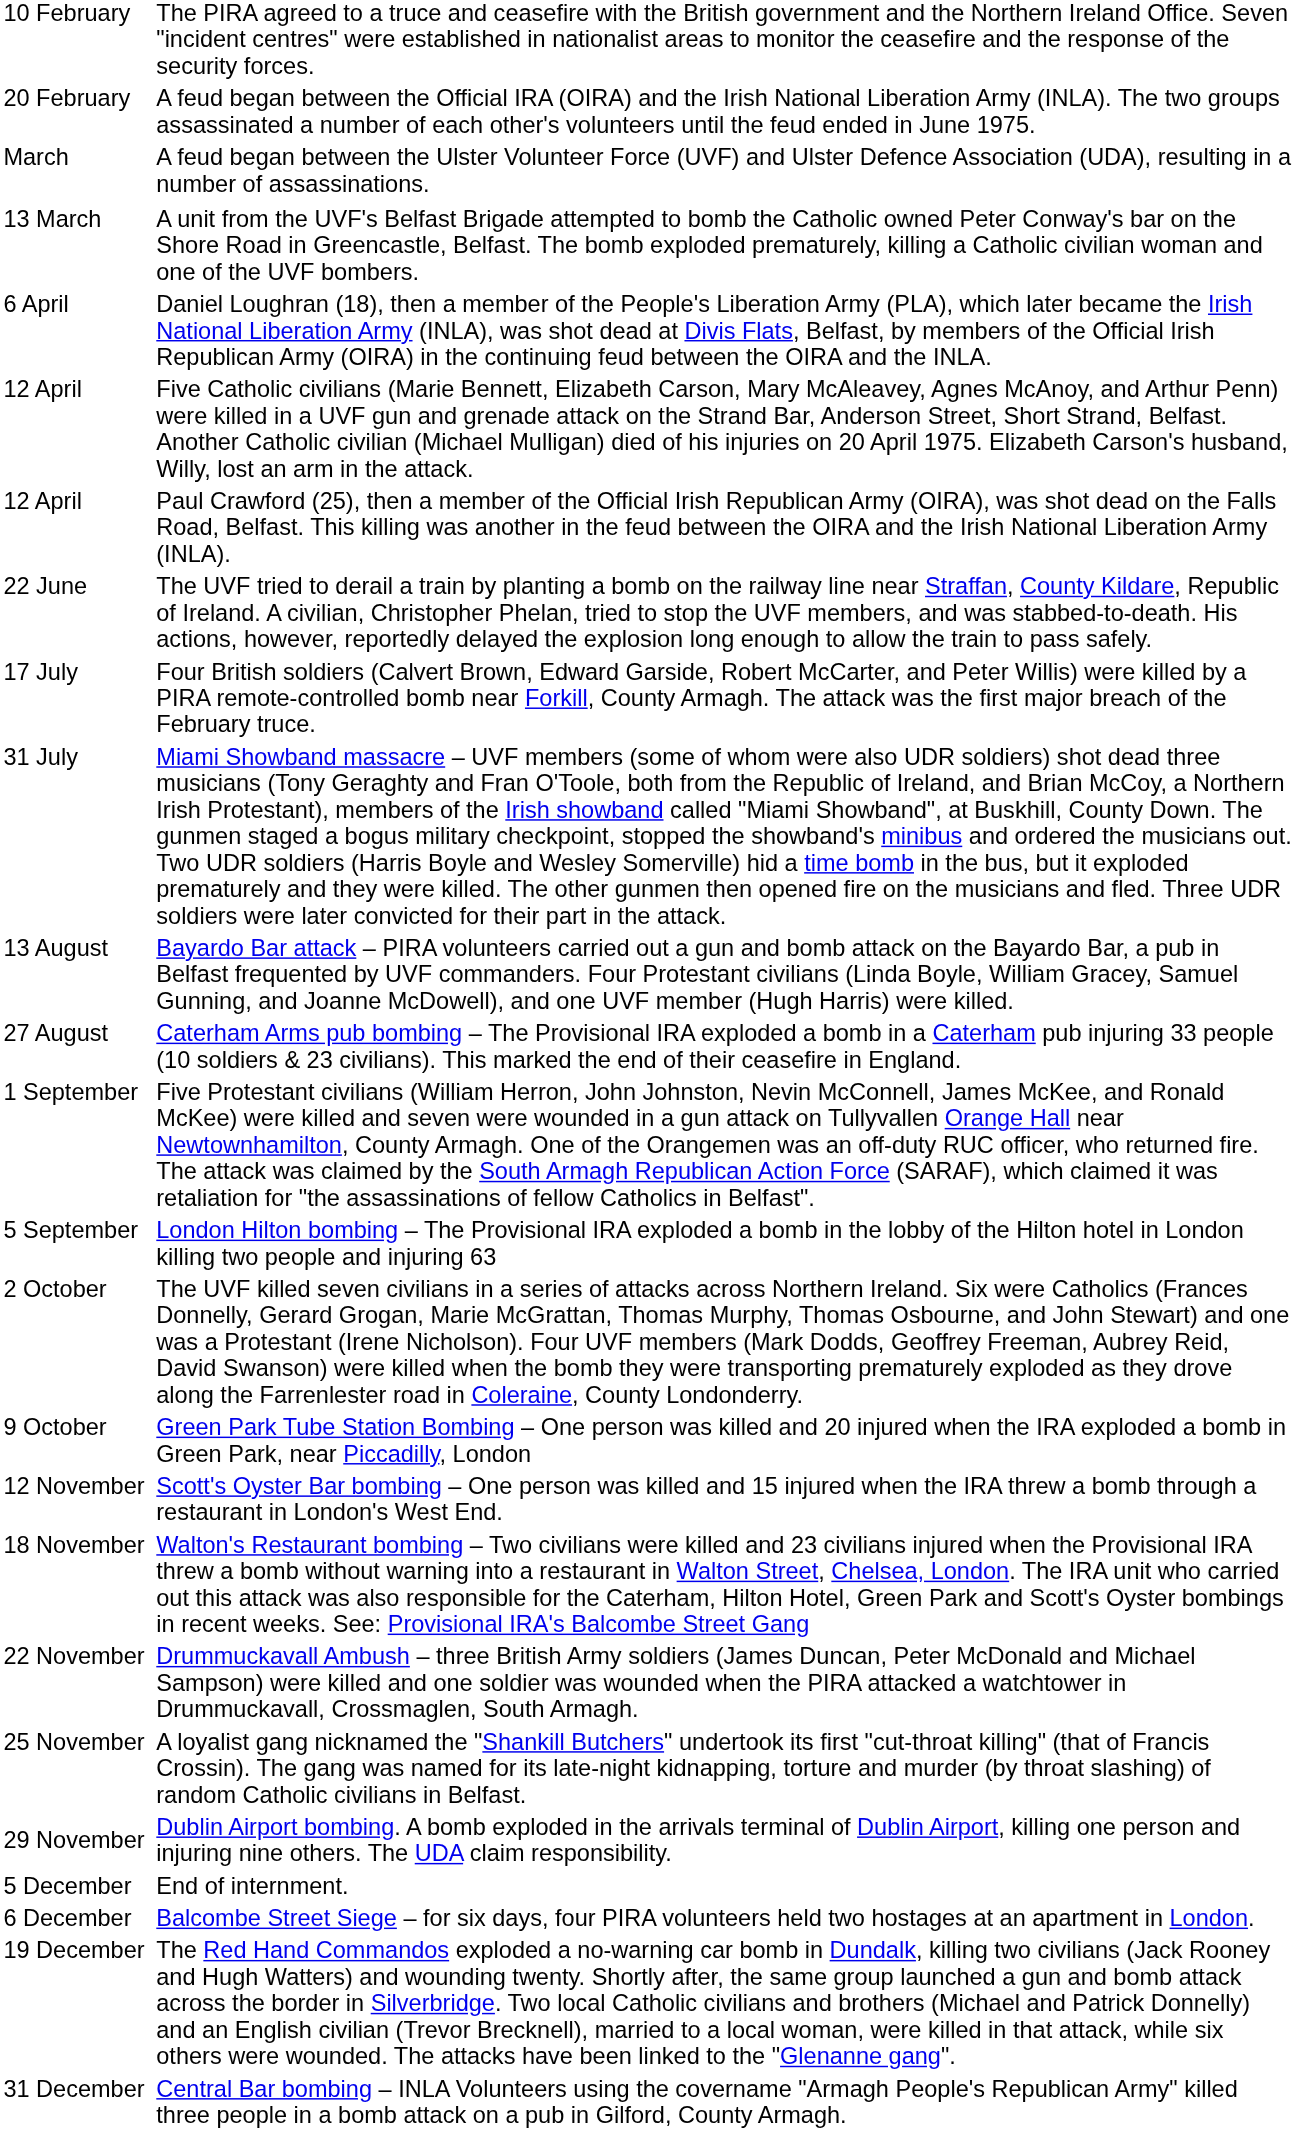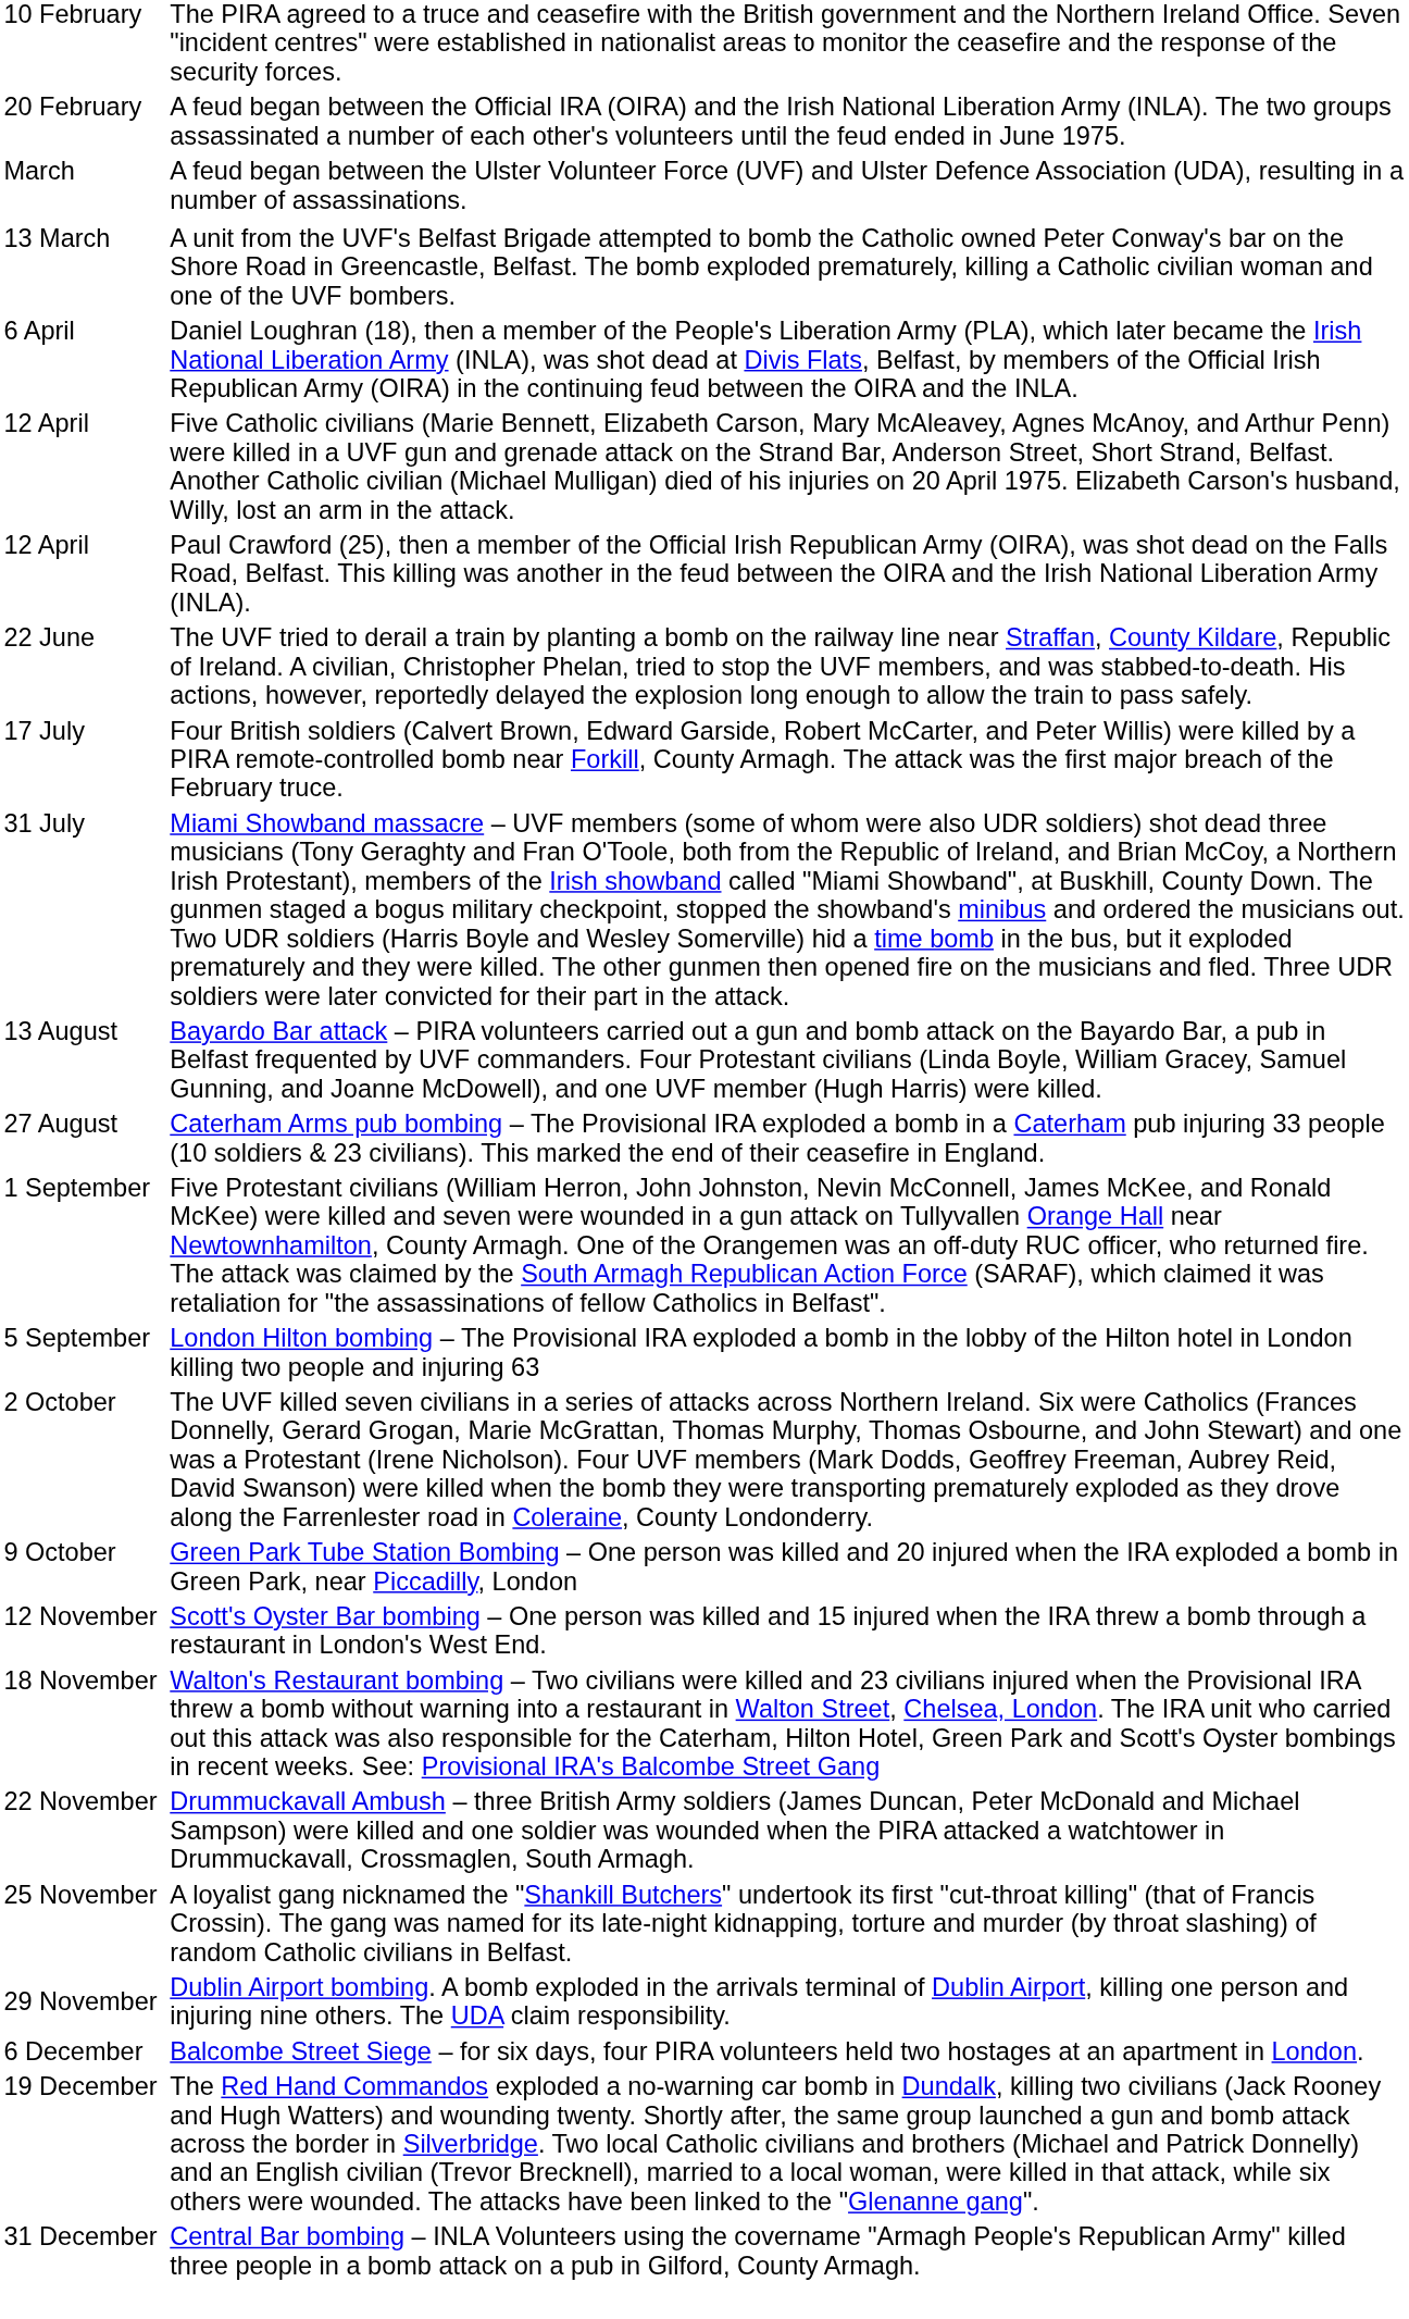- row: 5 December | End of internment.
